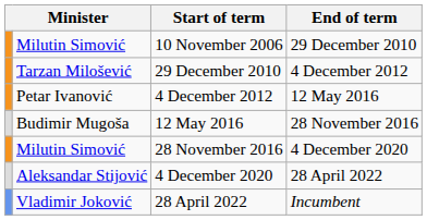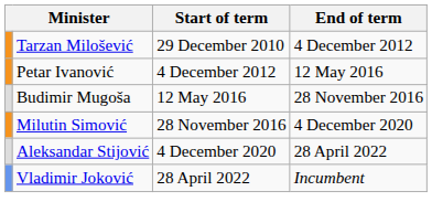- row: Milutin Simović | 10 November 2006 | 29 December 2010
